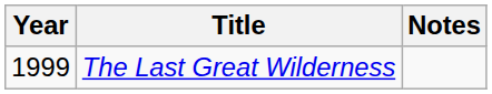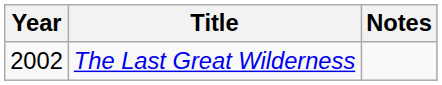The Last Great Wilderness | Year: 1999 -> 2002
